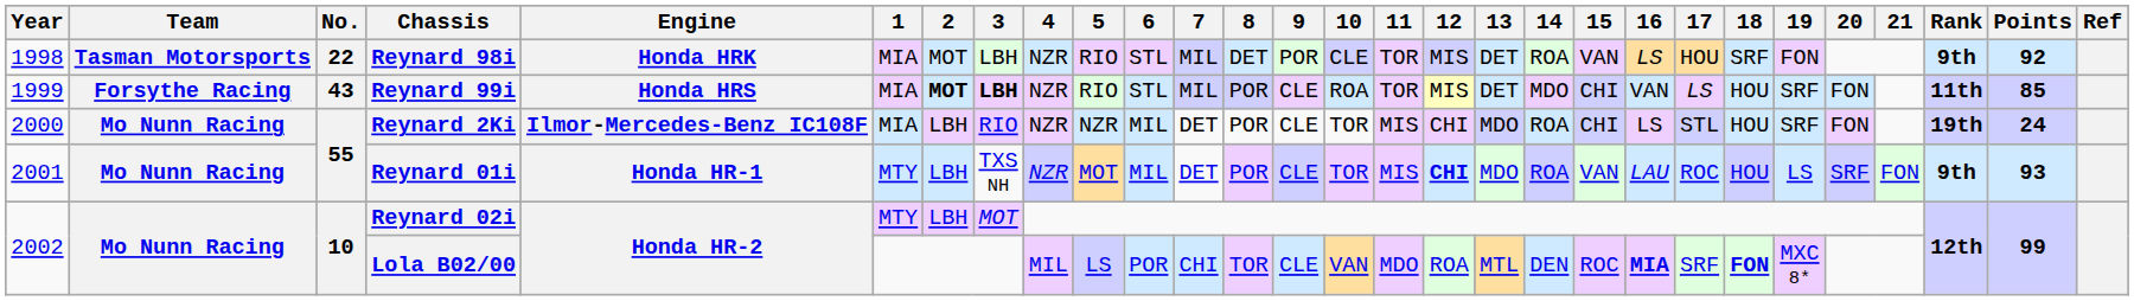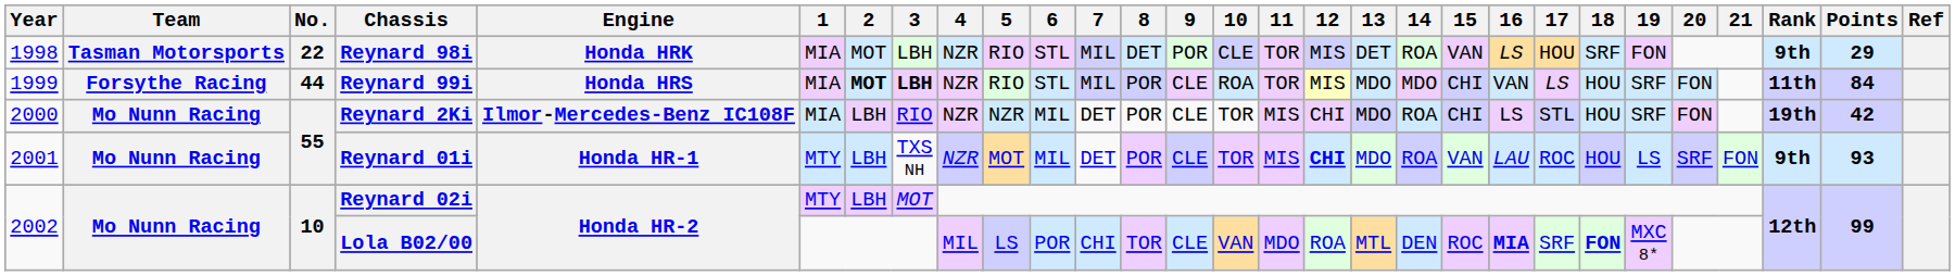Reynard 98i | Points: 92 -> 29
Reynard 99i | No.: 43 -> 44
Reynard 99i | 13: DET -> MDO
Reynard 99i | Points: 85 -> 84
Reynard 2Ki | Points: 24 -> 42
